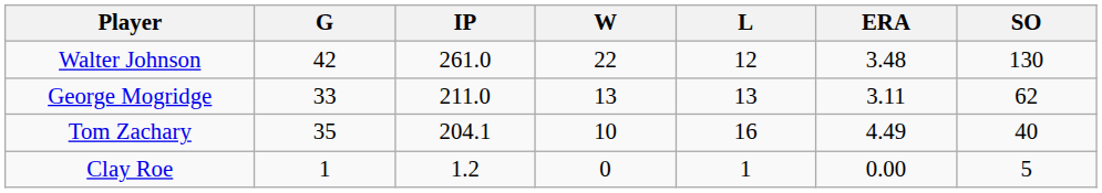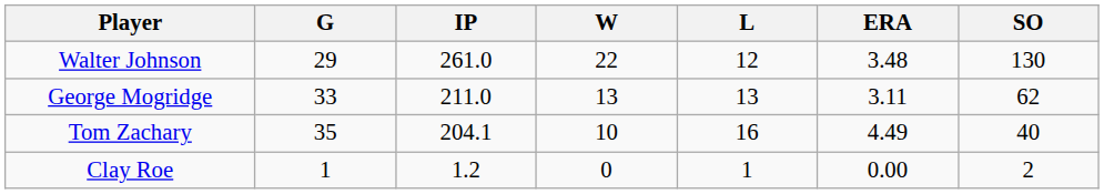Walter Johnson | G: 42 -> 29
Clay Roe | SO: 5 -> 2
